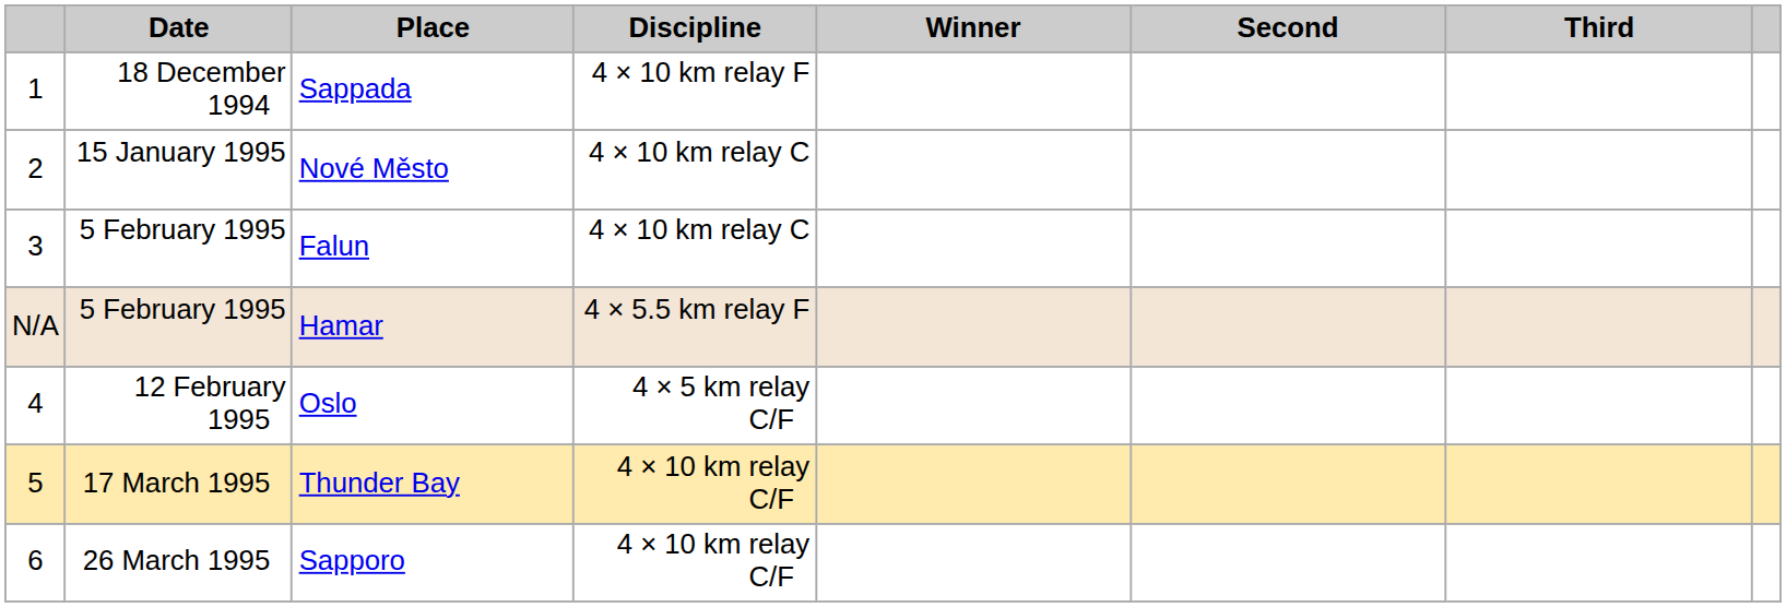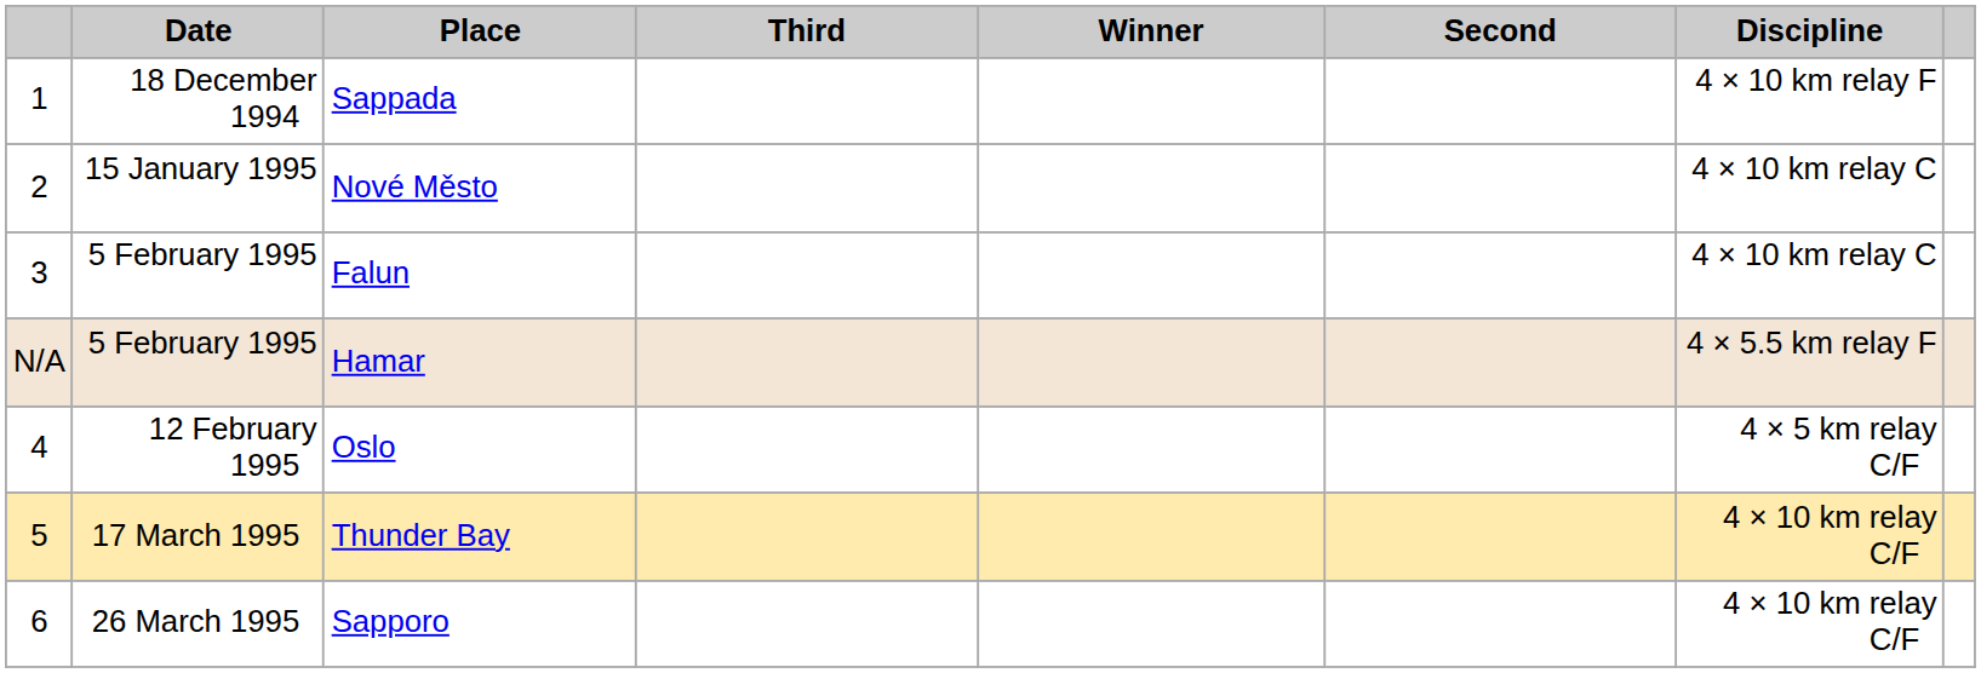columns swapped: Discipline <-> Third
